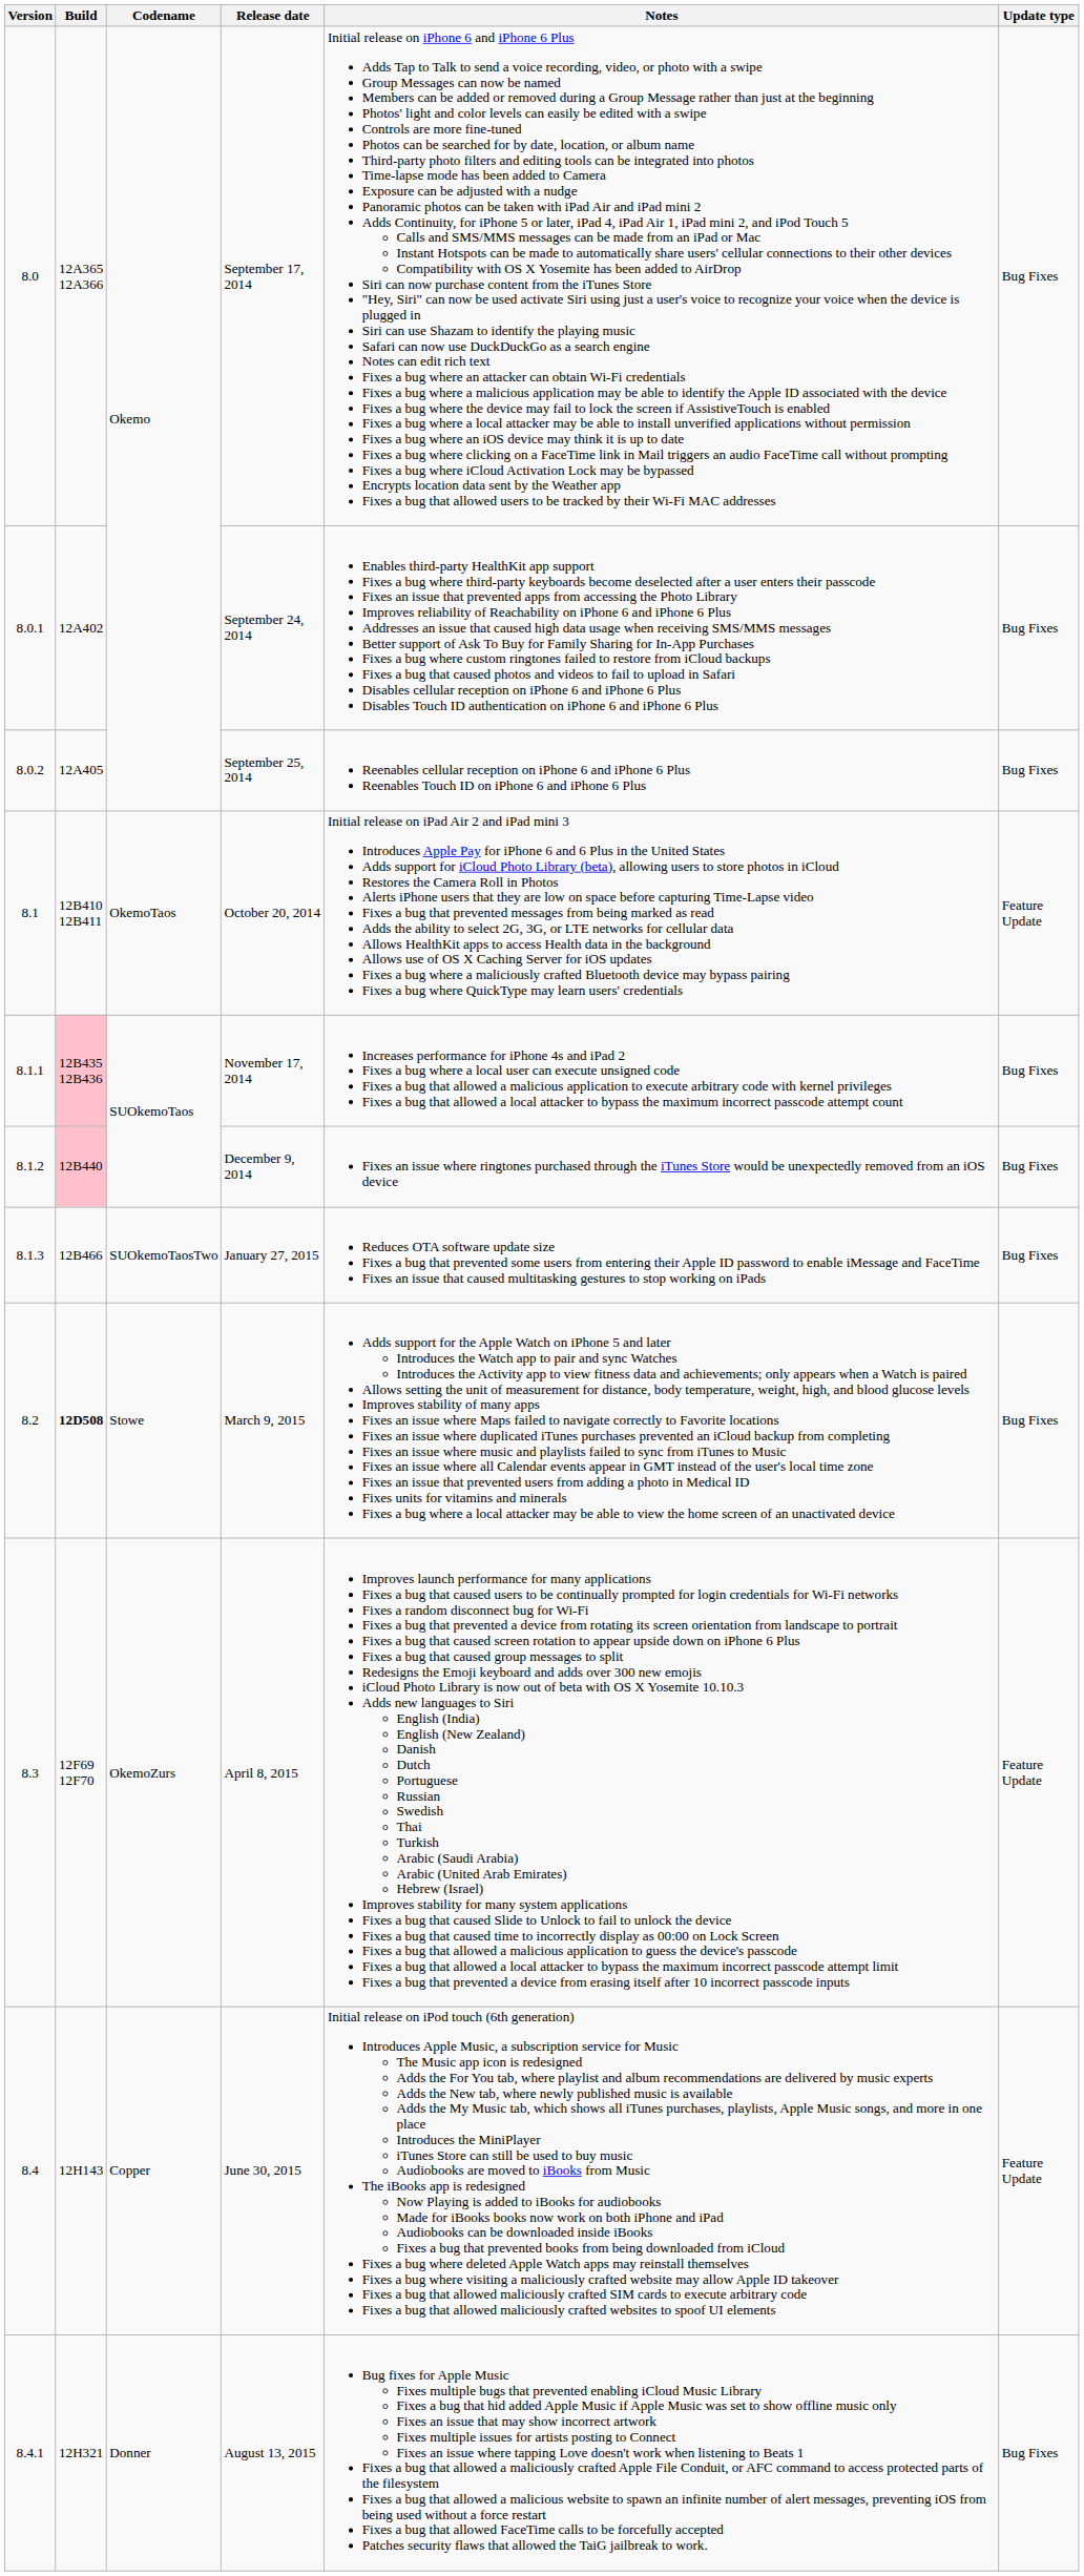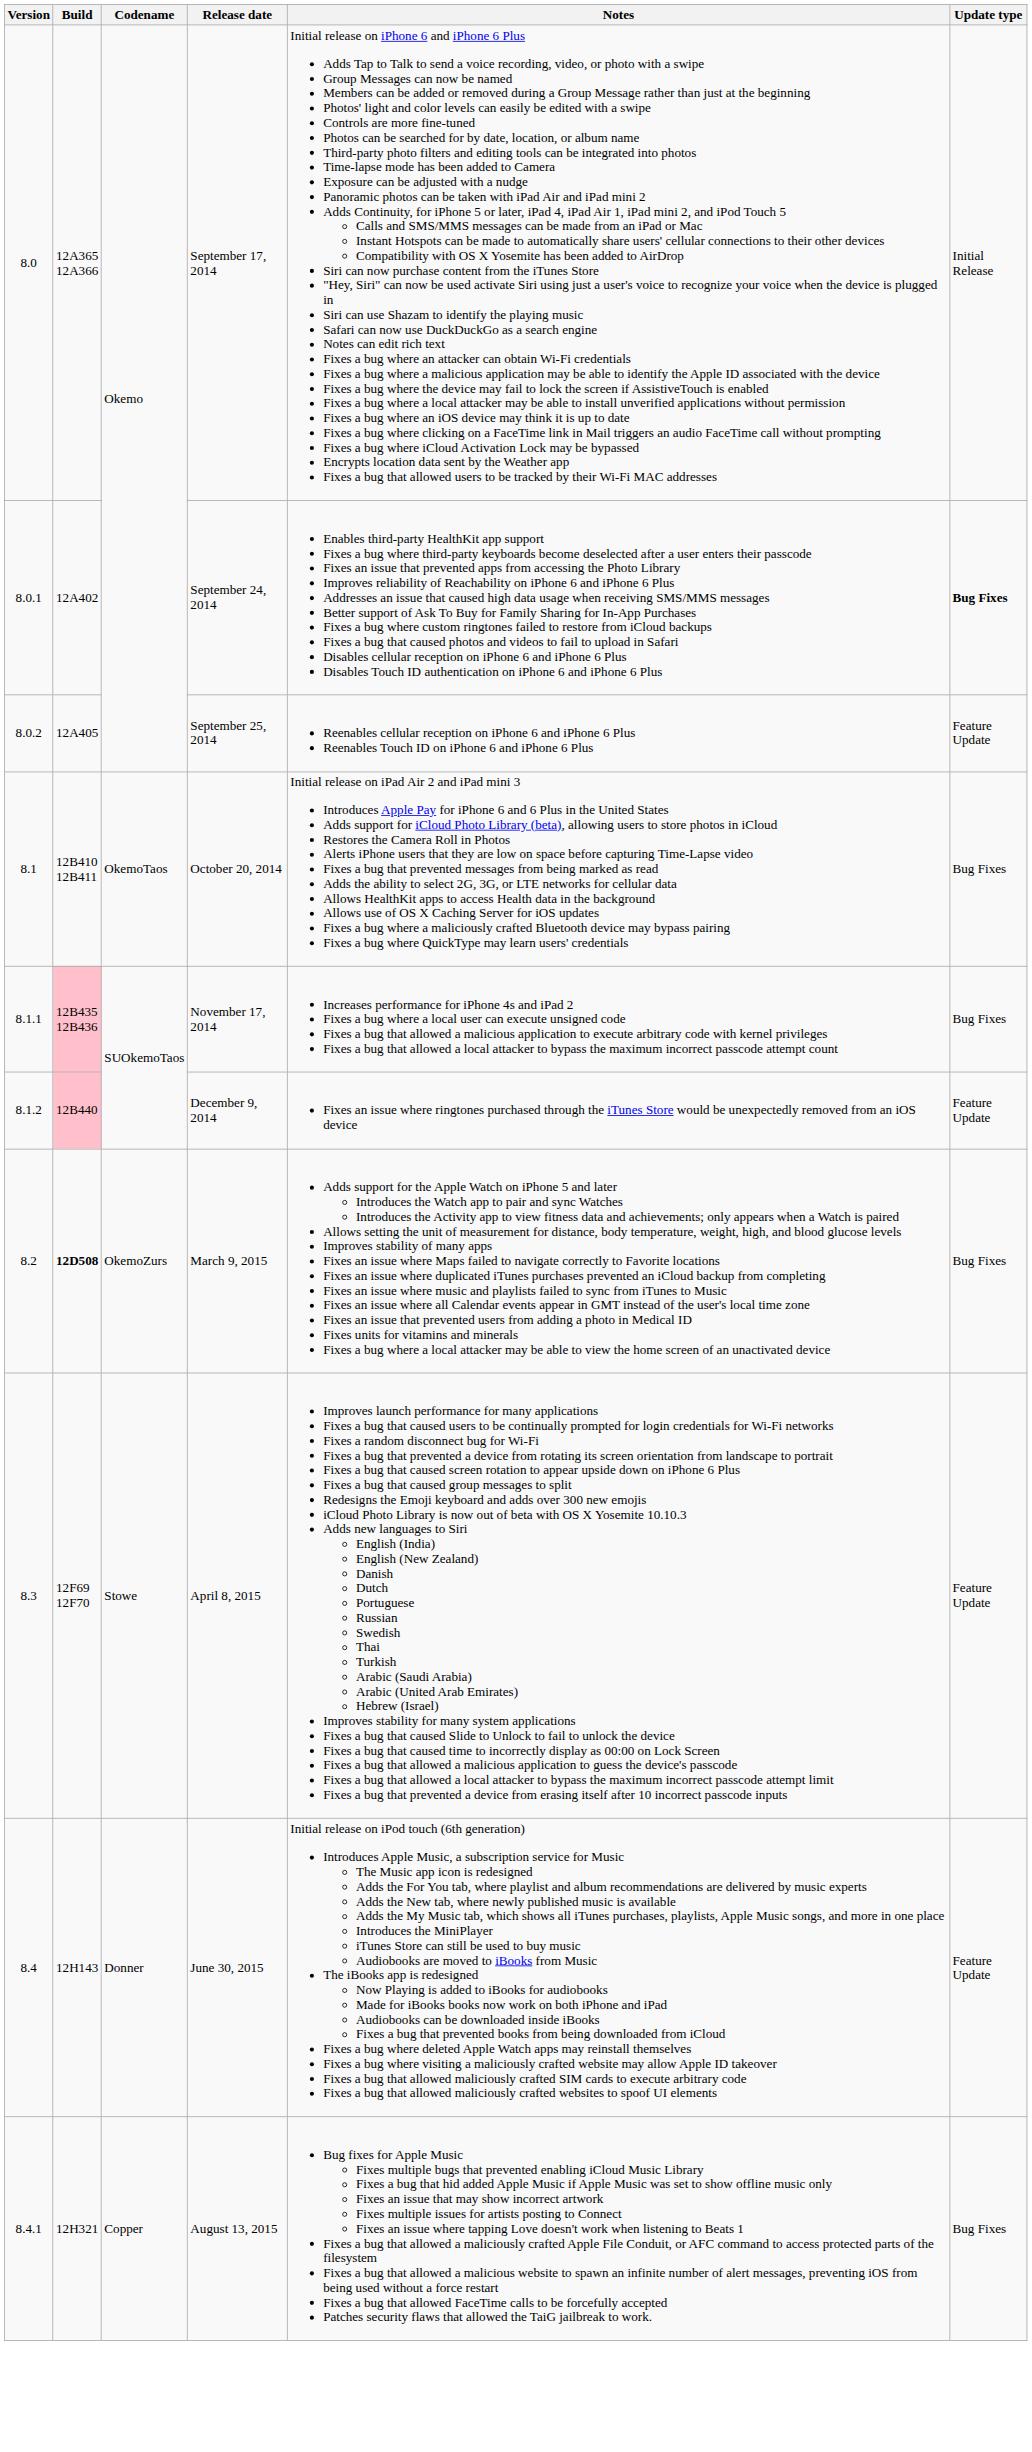September 17, 2014 | Update type: Bug Fixes -> Initial Release
September 24, 2014 | Update type: normal -> bold
September 25, 2014 | Update type: Bug Fixes -> Feature Update
October 20, 2014 | Update type: Feature Update -> Bug Fixes
December 9, 2014 | Update type: Bug Fixes -> Feature Update
- row: 8.1.3 | 12B466 | SUOkemoTaosTwo | January 27, 2015 | Reduces OTA software update size Fixes a bug that prevented some users from entering their Apple ID password to enable iMessage and FaceTime Fixes an issue that caused multitasking gestures to stop working on iPads | Bug Fixes
March 9, 2015 | Codename: Stowe -> OkemoZurs
April 8, 2015 | Codename: OkemoZurs -> Stowe
June 30, 2015 | Codename: Copper -> Donner
August 13, 2015 | Codename: Donner -> Copper
